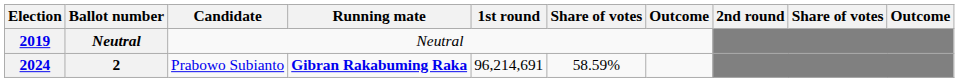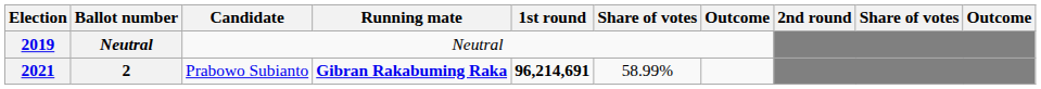2 | Election: 2024 -> 2021
2 | 1st round: normal -> bold
2 | column 6: 58.59% -> 58.99%
